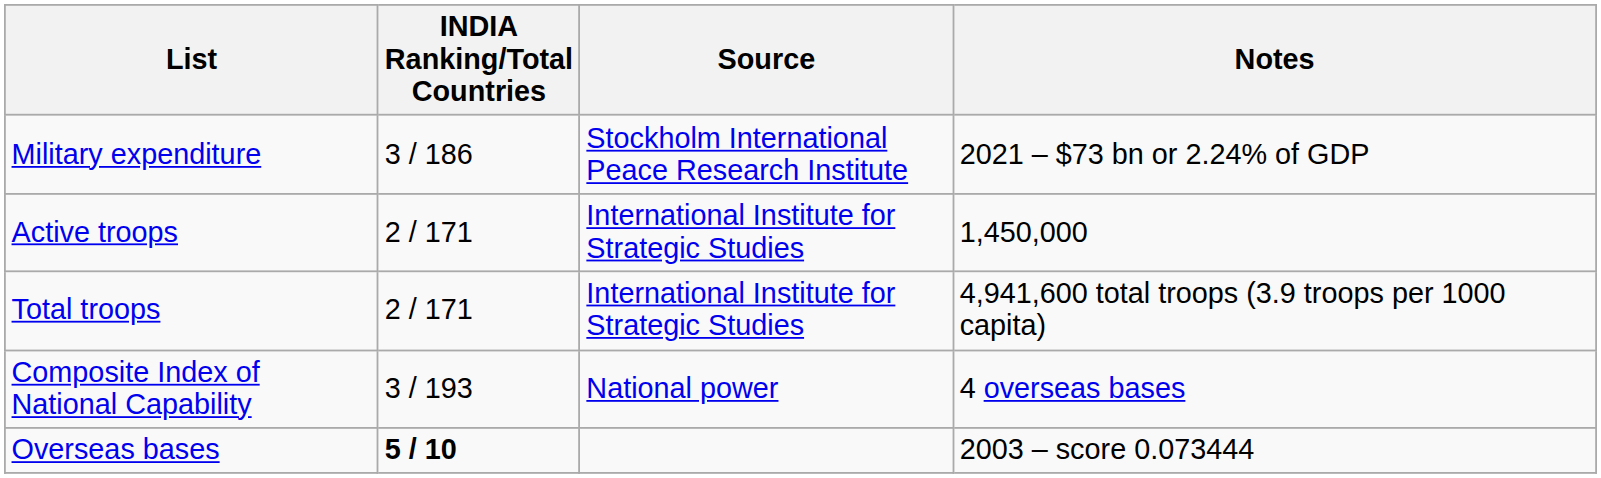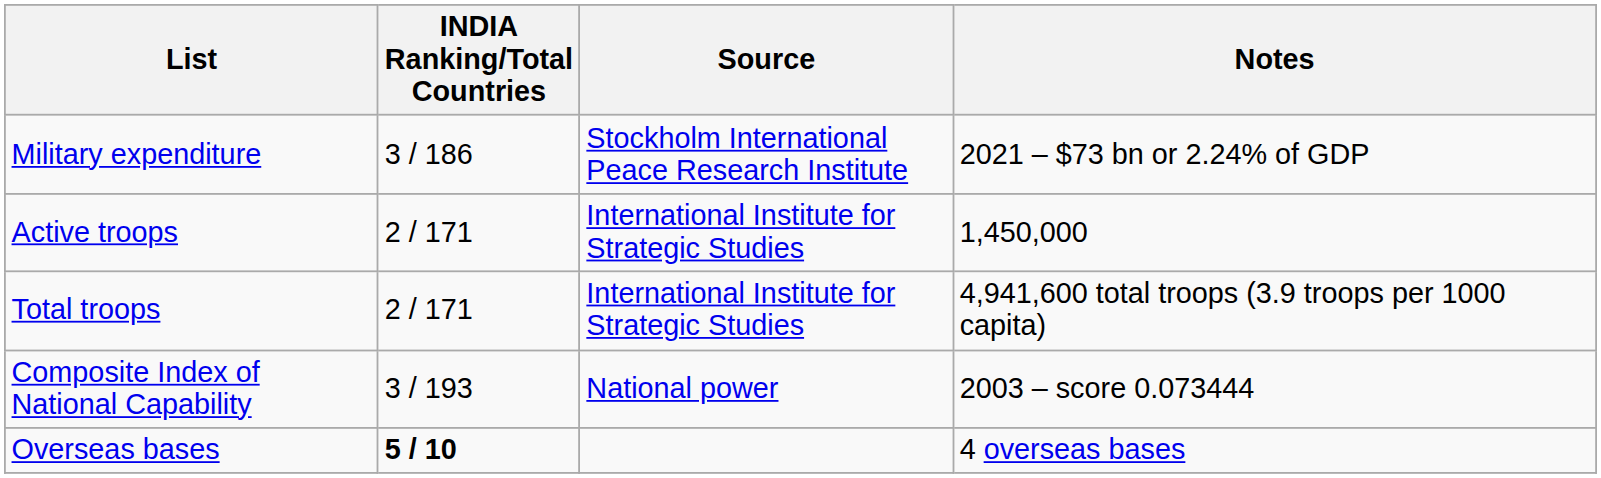Composite Index of National Capability | Notes: 4 overseas bases -> 2003 – score 0.073444
Overseas bases | Notes: 2003 – score 0.073444 -> 4 overseas bases
